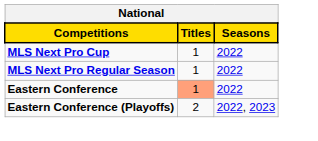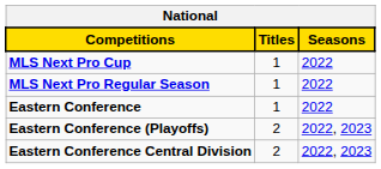Eastern Conference | Titles: lightsalmon background -> no background
+ row: Eastern Conference Central Division | 2 | 2022, 2023
